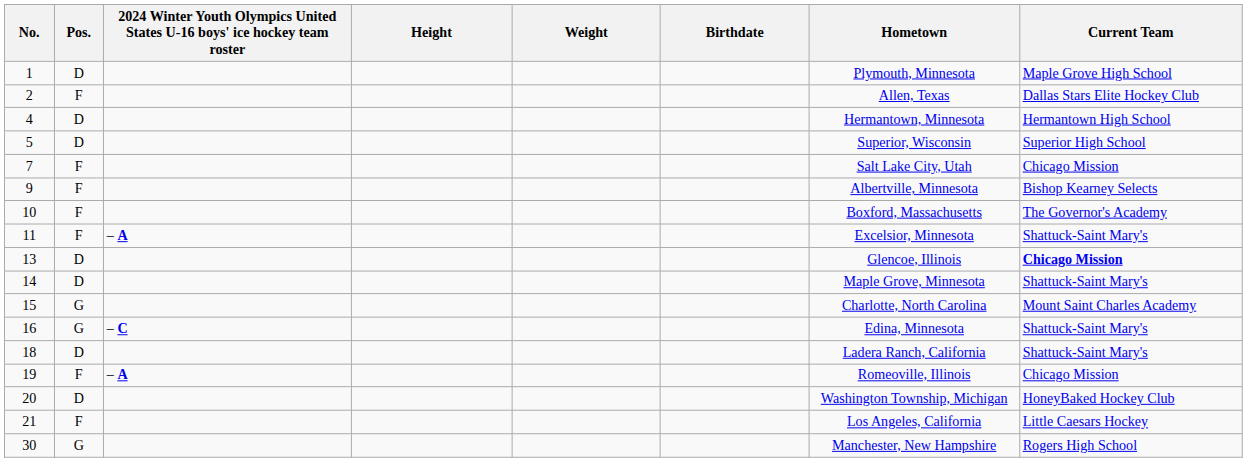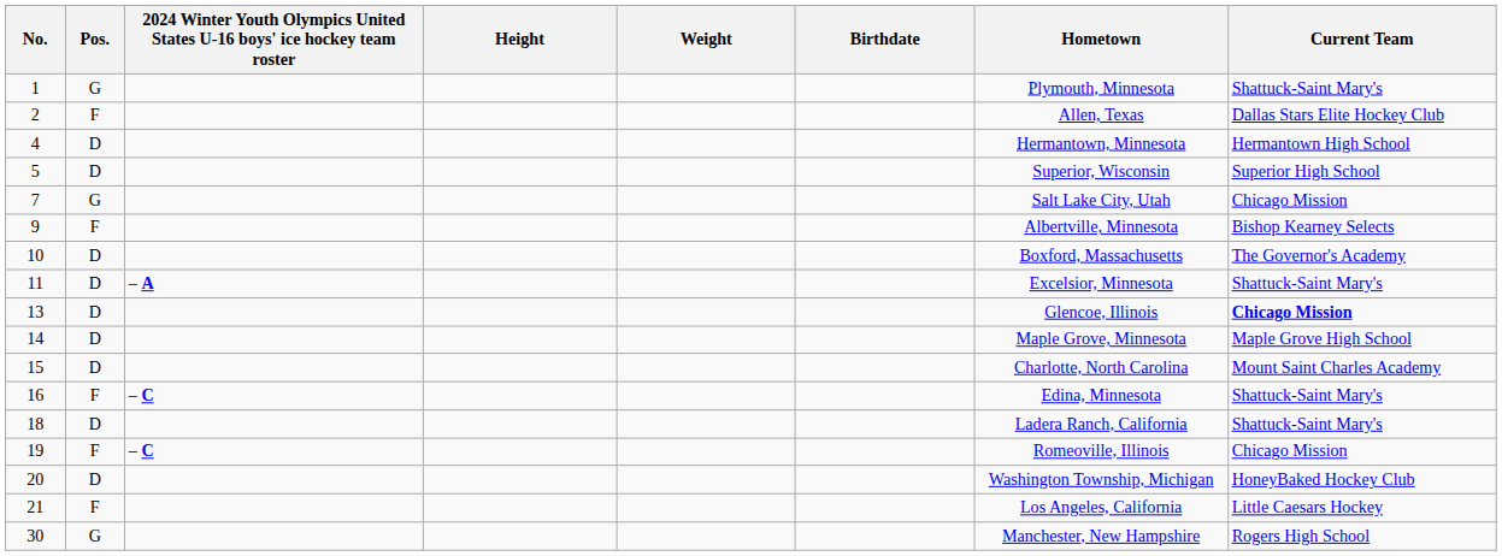1 | Pos.: D -> G
1 | Current Team: Maple Grove High School -> Shattuck-Saint Mary's
7 | Pos.: F -> G
10 | Pos.: F -> D
11 | Pos.: F -> D
14 | Current Team: Shattuck-Saint Mary's -> Maple Grove High School
15 | Pos.: G -> D
16 | Pos.: G -> F
19 | column 3: – A -> – C
